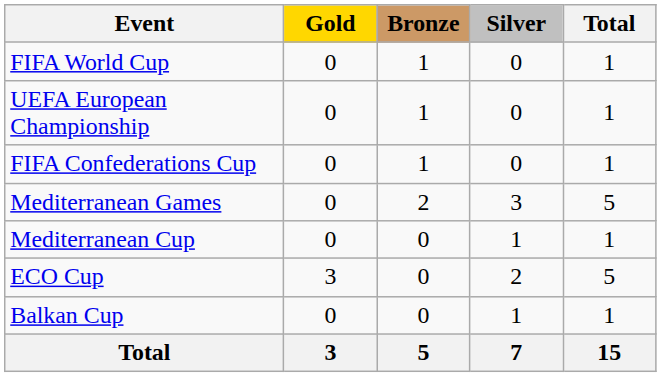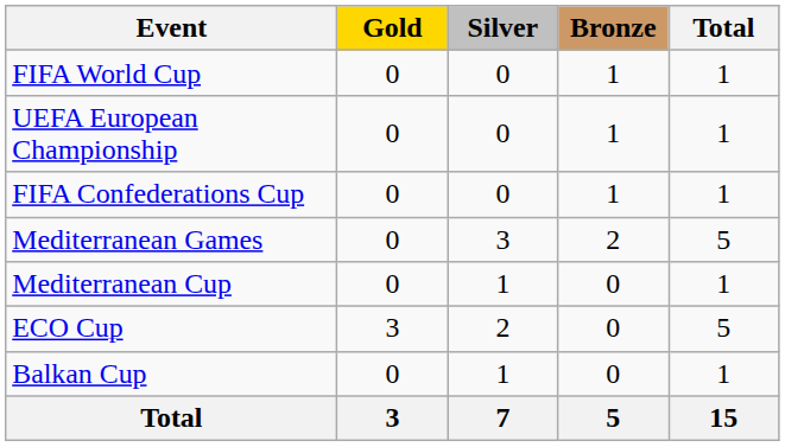columns swapped: Silver <-> Bronze
